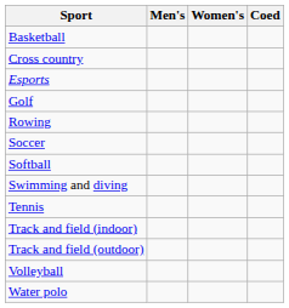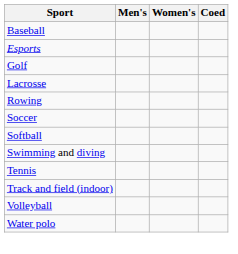+ row: Baseball
- row: Basketball
- row: Cross country
+ row: Lacrosse
- row: Track and field (outdoor)
